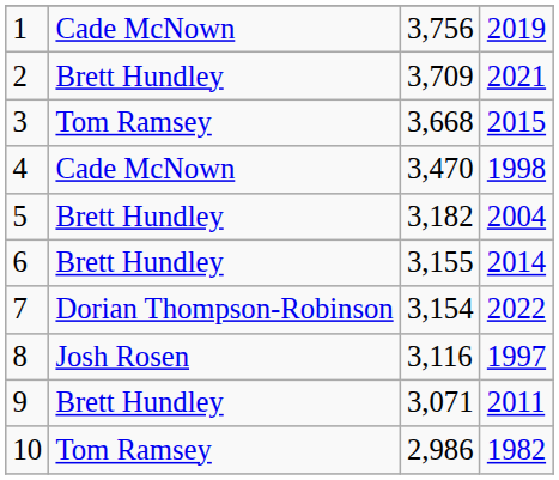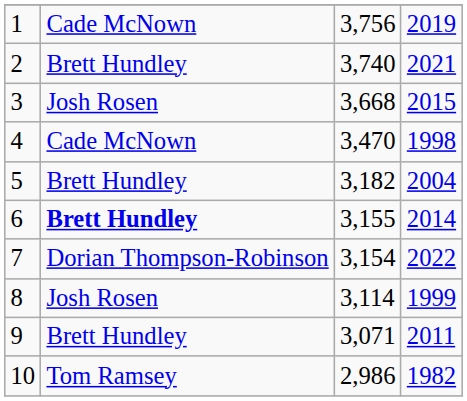2 | column 3: 3,709 -> 3,740
3 | column 2: Tom Ramsey -> Josh Rosen
6 | column 2: normal -> bold
8 | column 3: 3,116 -> 3,114
8 | column 4: 1997 -> 1999
